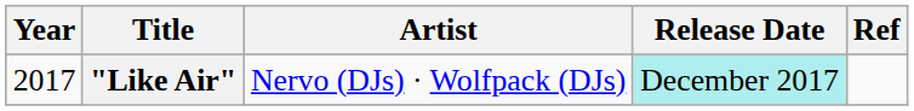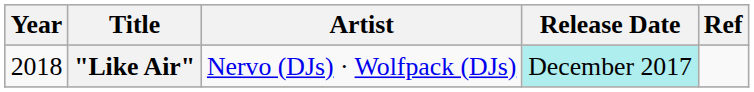"Like Air" | Year: 2017 -> 2018
